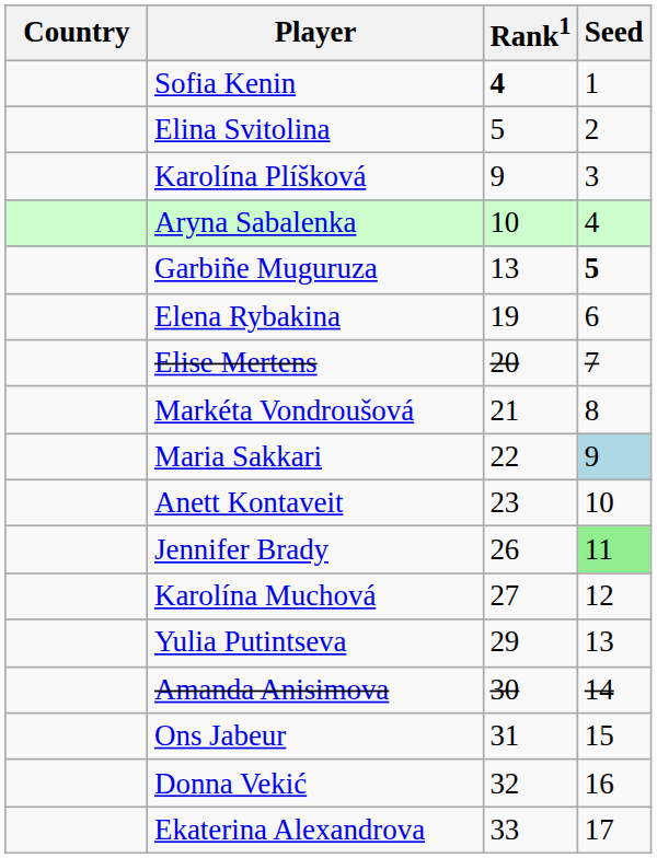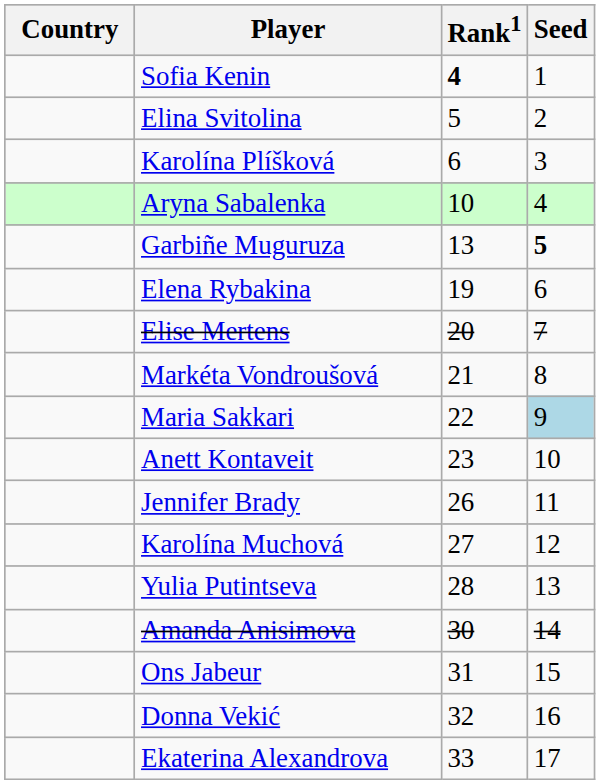Karolína Plíšková | Rank1: 9 -> 6
Jennifer Brady | Seed: lightgreen background -> no background
Yulia Putintseva | Rank1: 29 -> 28
